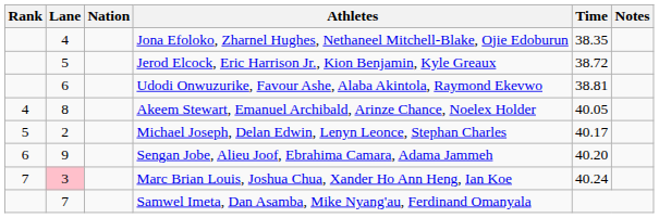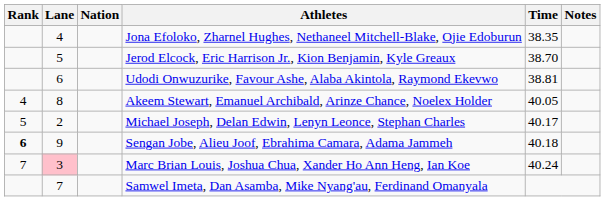Jerod Elcock, Eric Harrison Jr., Kion Benjamin, Kyle Greaux | Time: 38.72 -> 38.70
Sengan Jobe, Alieu Joof, Ebrahima Camara, Adama Jammeh | Rank: normal -> bold
Sengan Jobe, Alieu Joof, Ebrahima Camara, Adama Jammeh | Time: 40.20 -> 40.18
